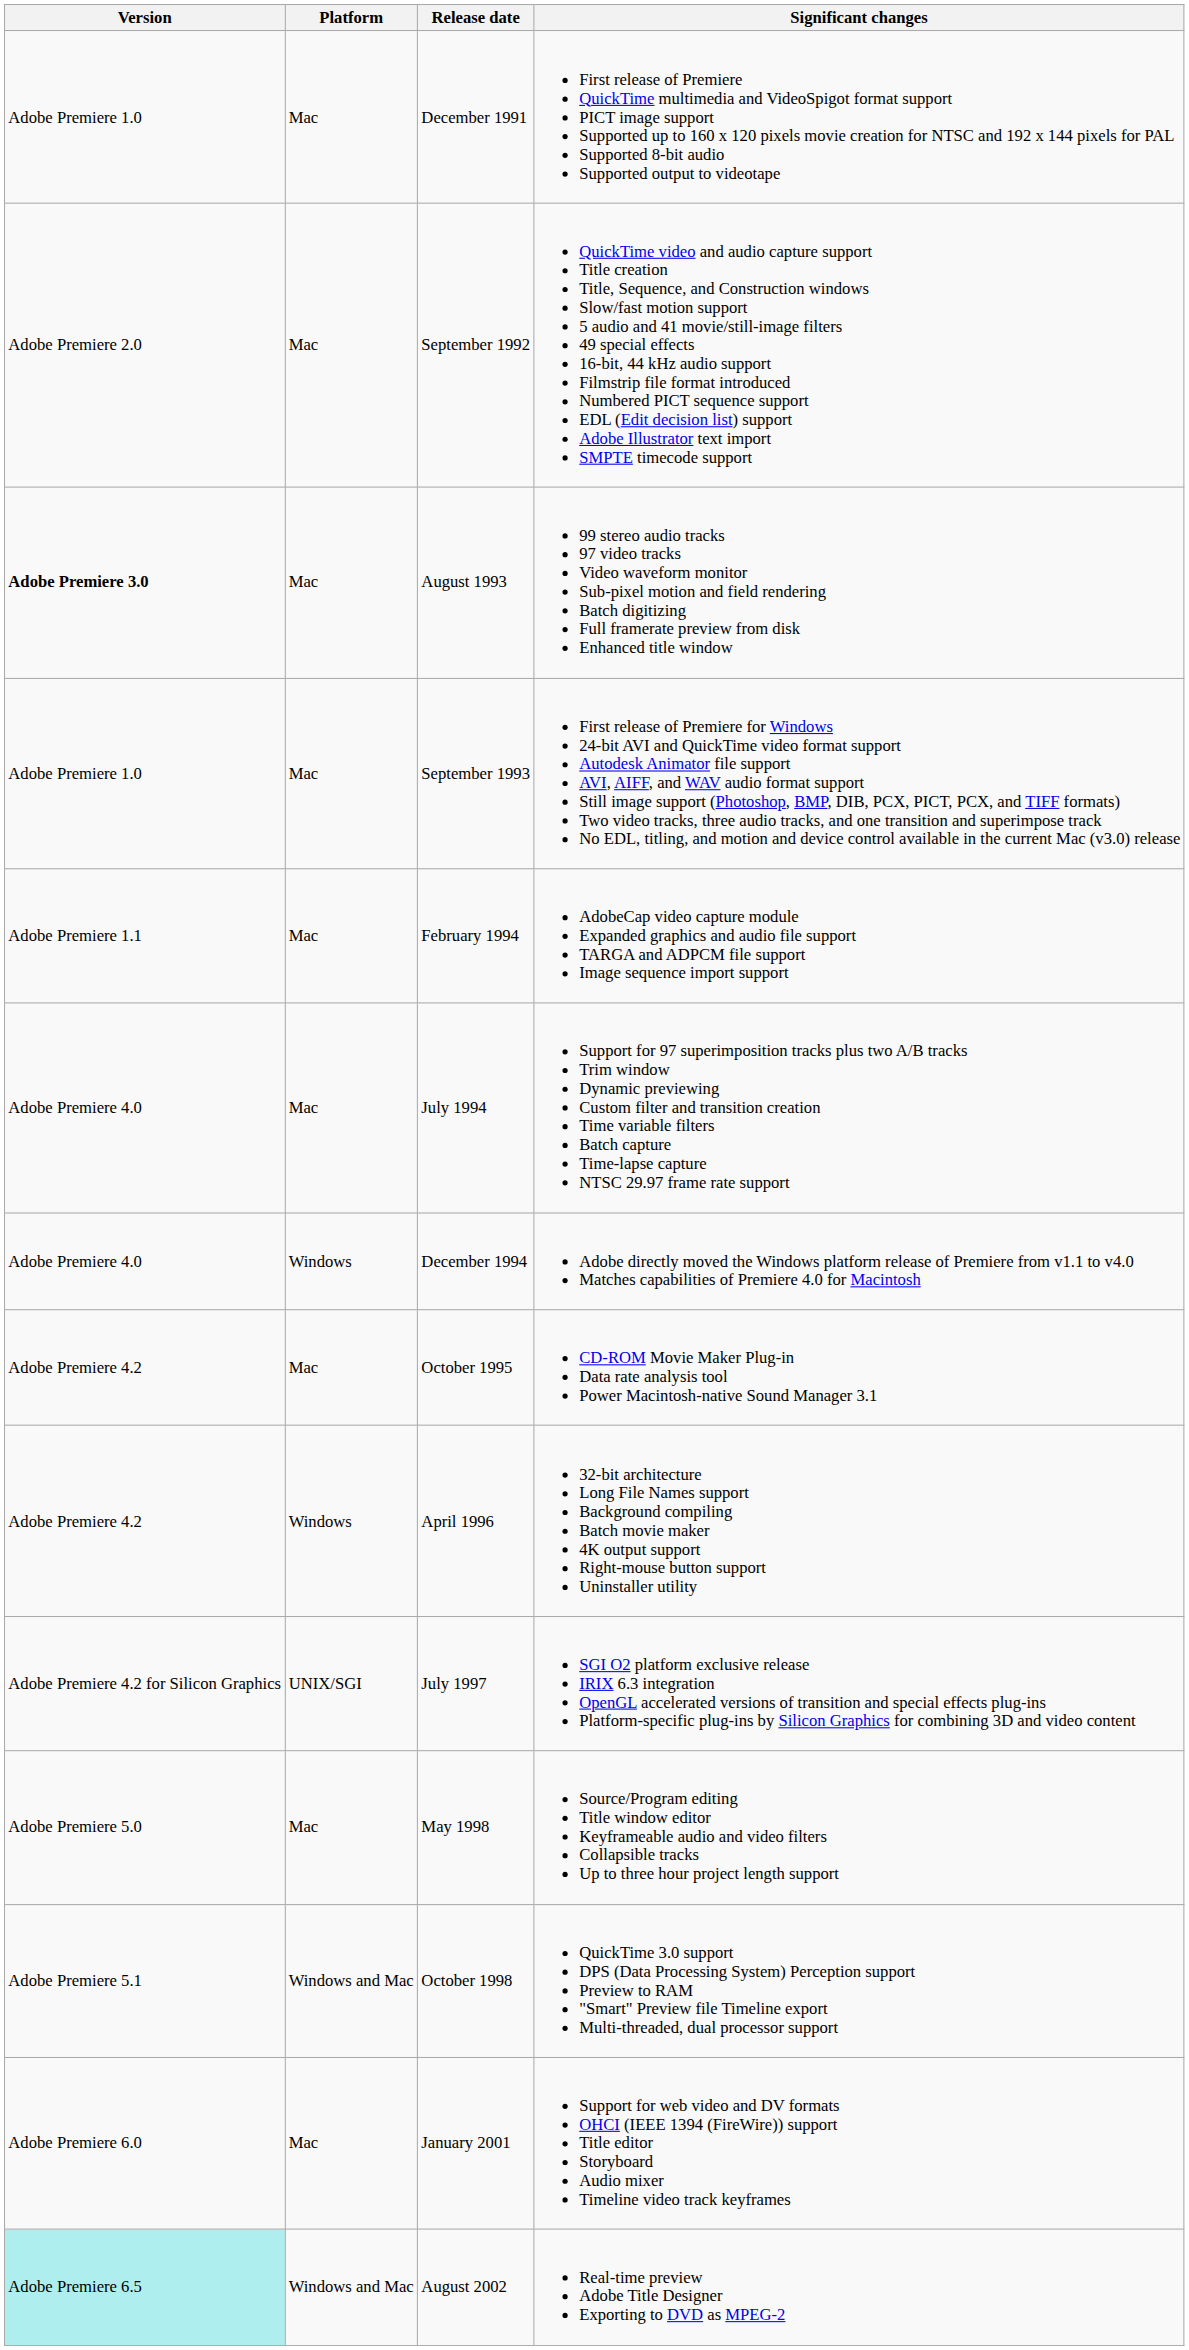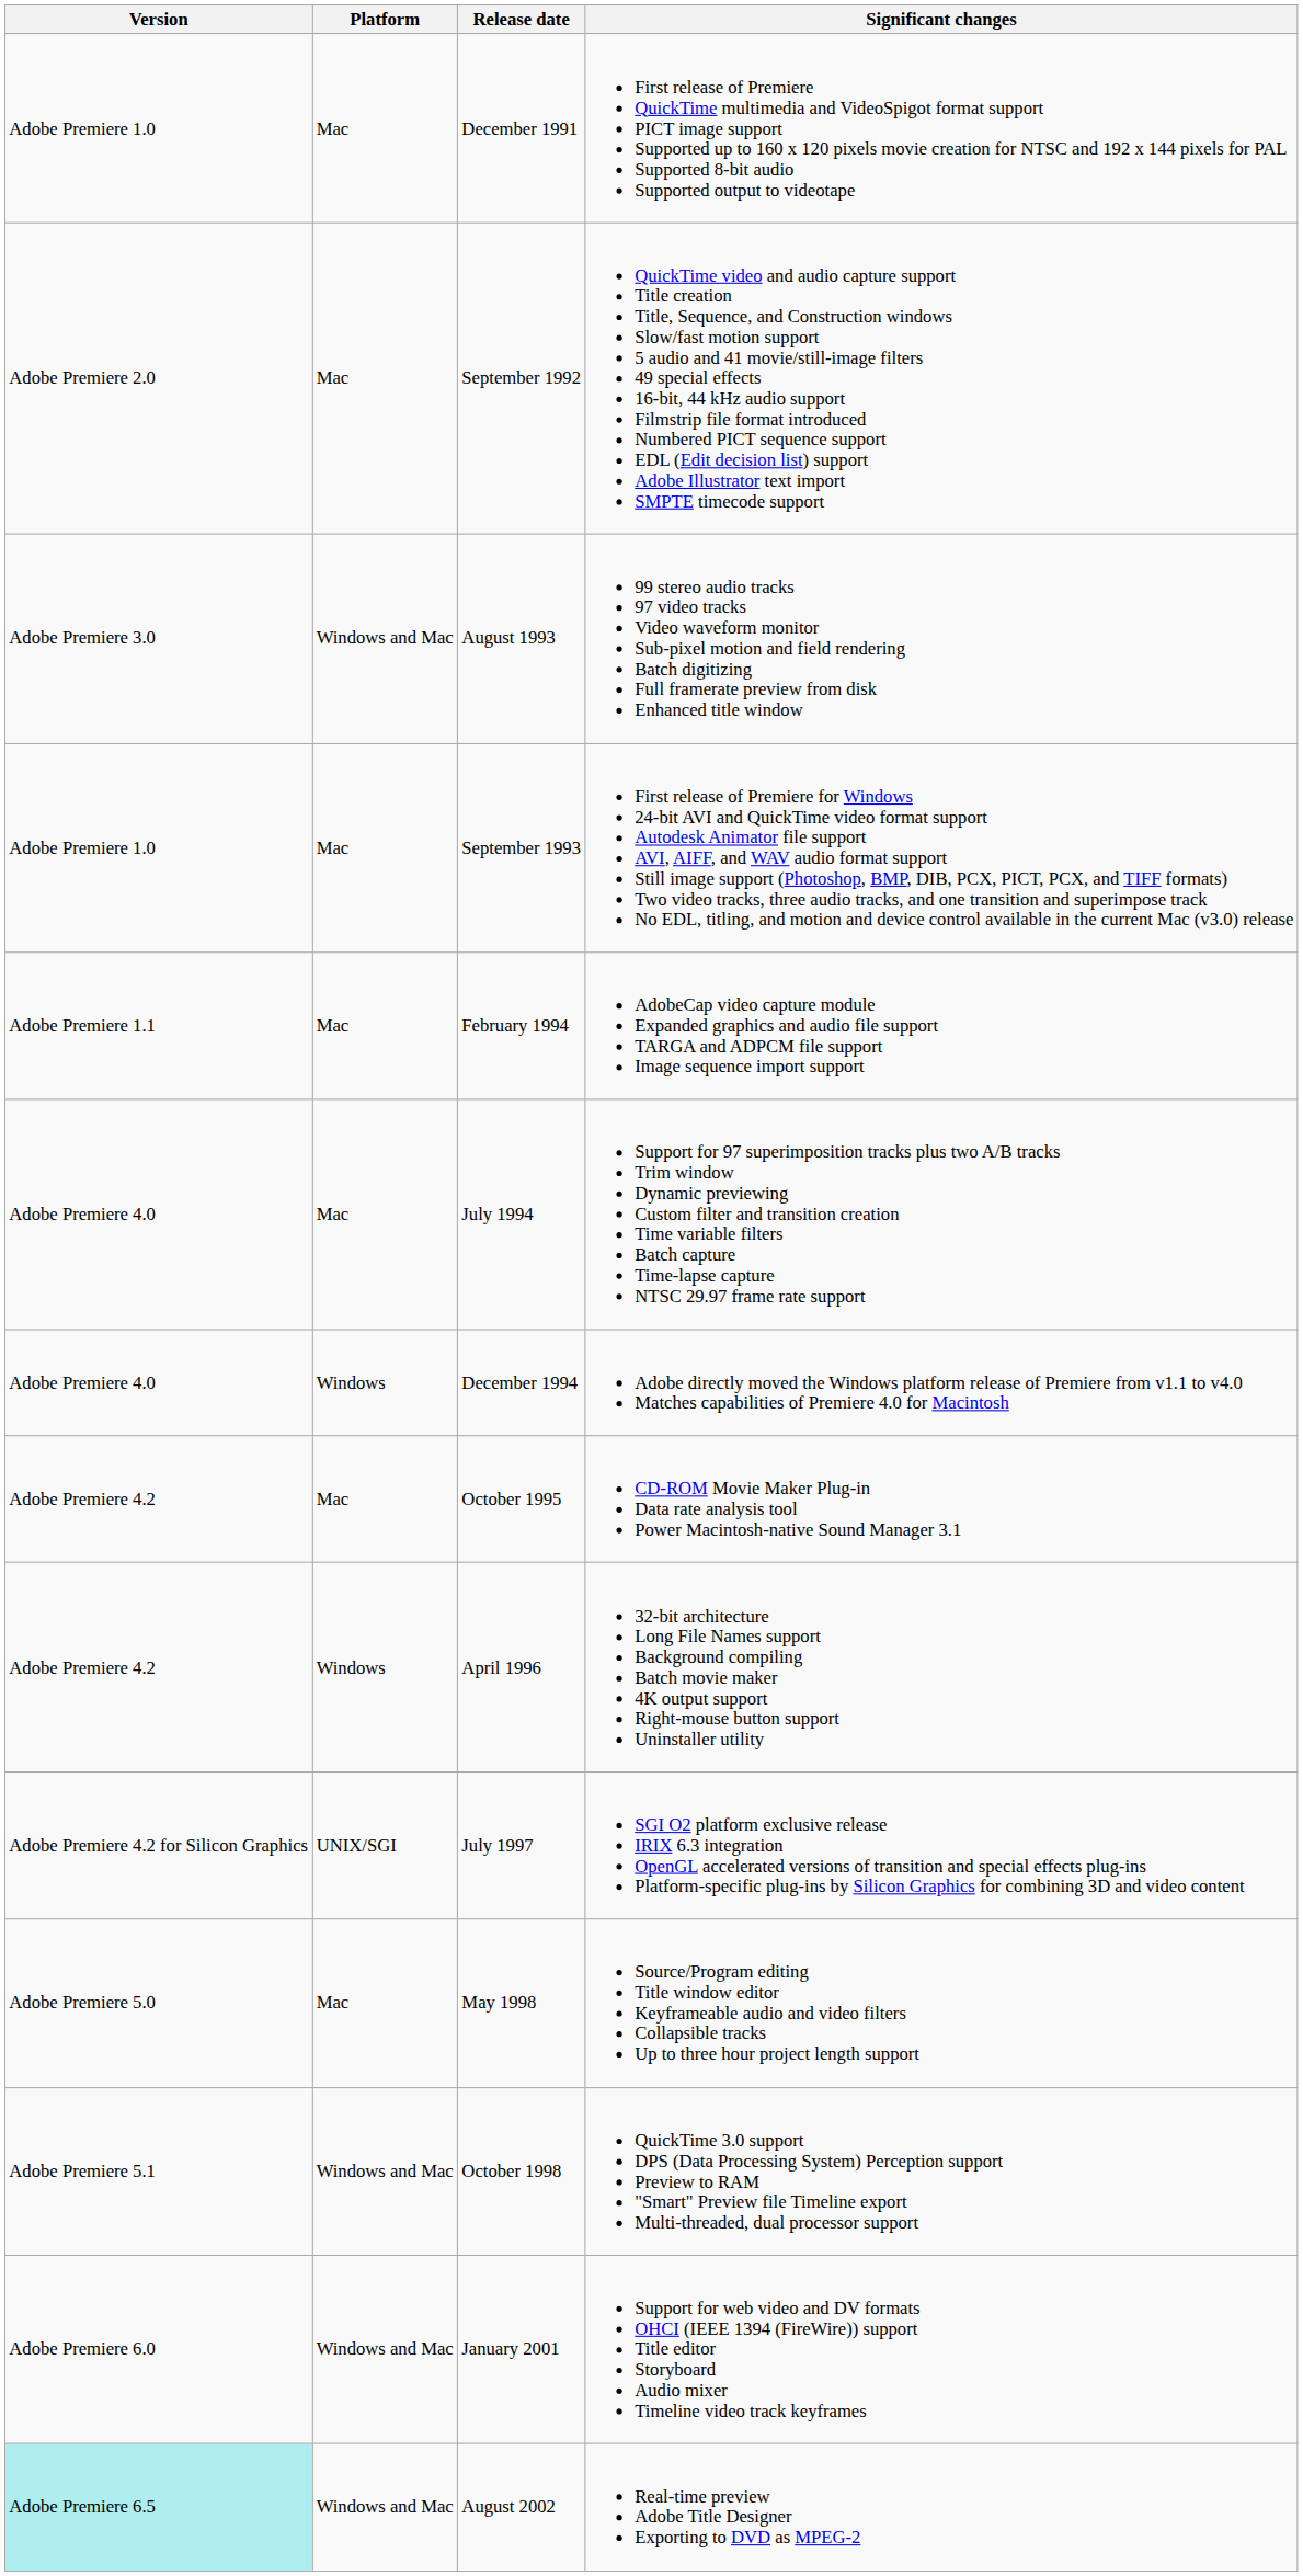August 1993 | Version: bold -> normal
August 1993 | Platform: Mac -> Windows and Mac
January 2001 | Platform: Mac -> Windows and Mac
